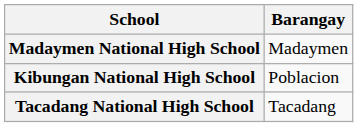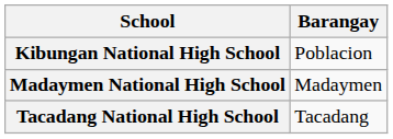rows swapped: Kibungan National High School <-> Madaymen National High School
